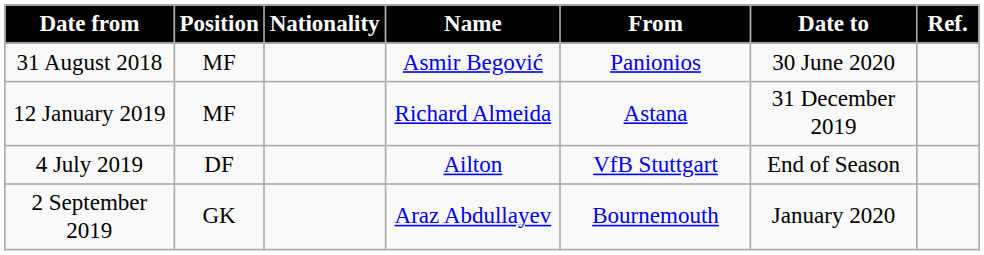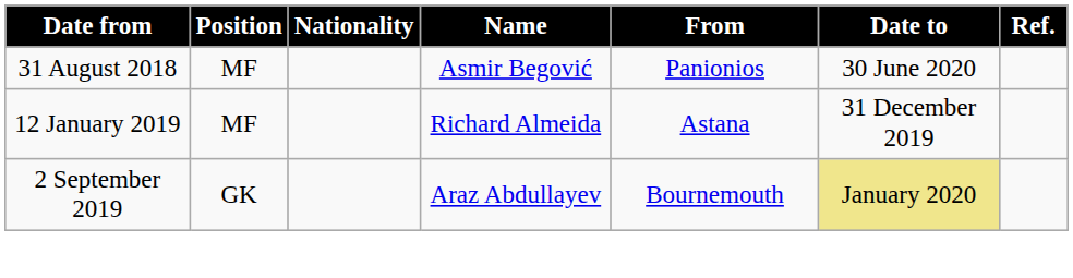- row: 4 July 2019 | DF | Ailton | VfB Stuttgart | End of Season
2 September 2019 | Date to: no background -> khaki background
